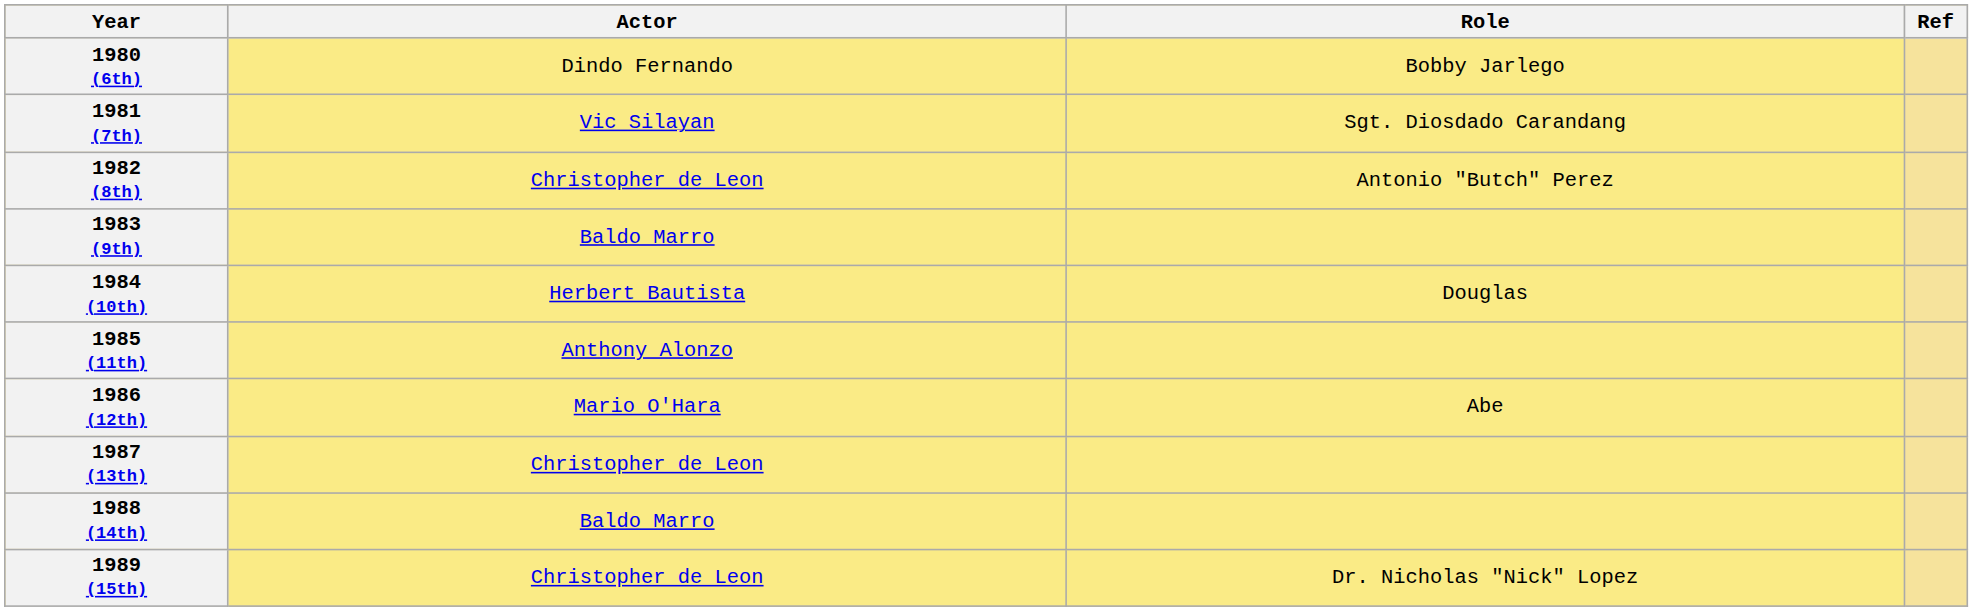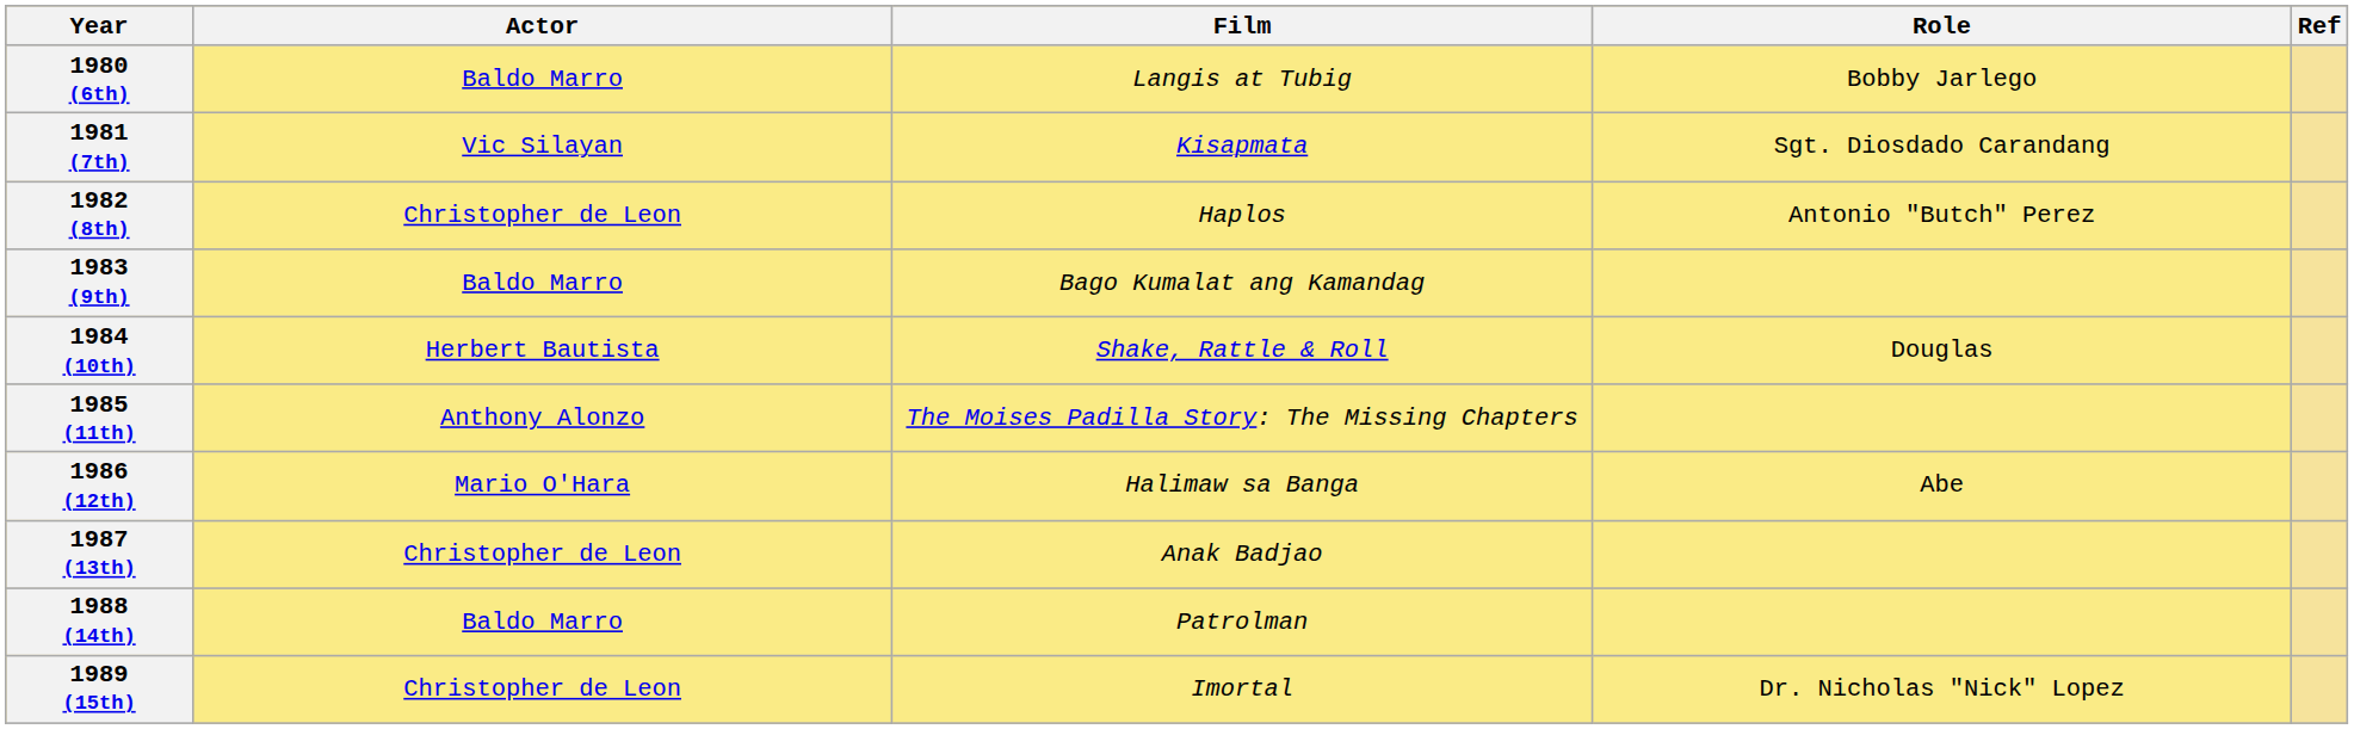+ column: Film | Langis at Tubig | Kisapmata | Haplos | Bago Kumalat ang Kamandag | Shake, Rattle & Roll | The Moises Padilla Story: The Missing Chapters | Halimaw sa Banga | Anak Badjao | Patrolman | Imortal
1980 (6th) | Actor: Dindo Fernando -> Baldo Marro
